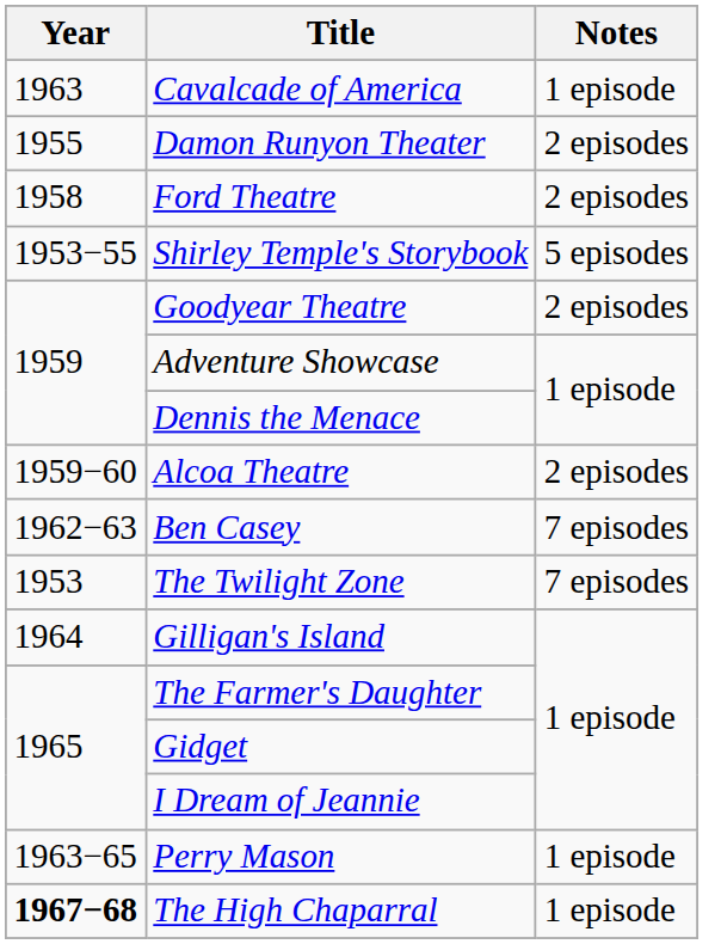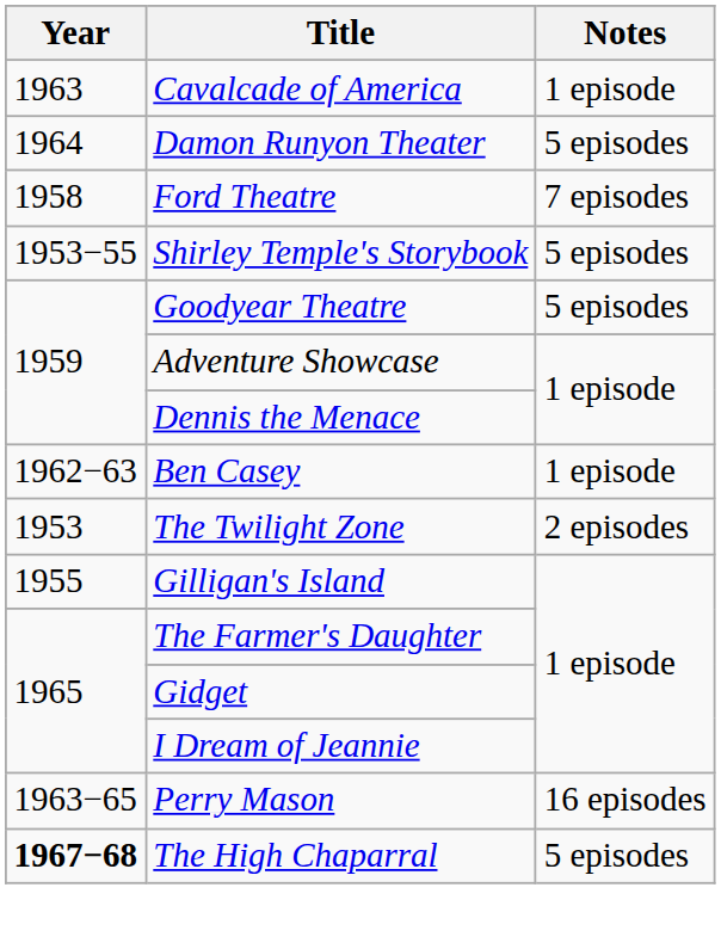Damon Runyon Theater | Year: 1955 -> 1964
Damon Runyon Theater | Notes: 2 episodes -> 5 episodes
Ford Theatre | Notes: 2 episodes -> 7 episodes
Goodyear Theatre | Notes: 2 episodes -> 5 episodes
- row: 1959−60 | Alcoa Theatre | 2 episodes
Ben Casey | Notes: 7 episodes -> 1 episode
The Twilight Zone | Notes: 7 episodes -> 2 episodes
Gilligan's Island | Year: 1964 -> 1955
Perry Mason | Notes: 1 episode -> 16 episodes
The High Chaparral | Notes: 1 episode -> 5 episodes
